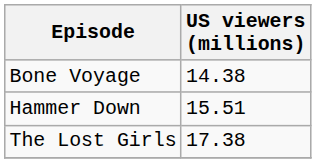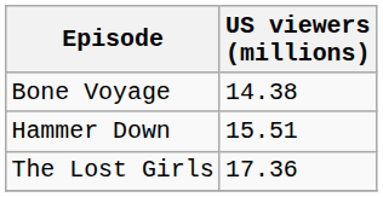The Lost Girls | US viewers (millions): 17.38 -> 17.36
